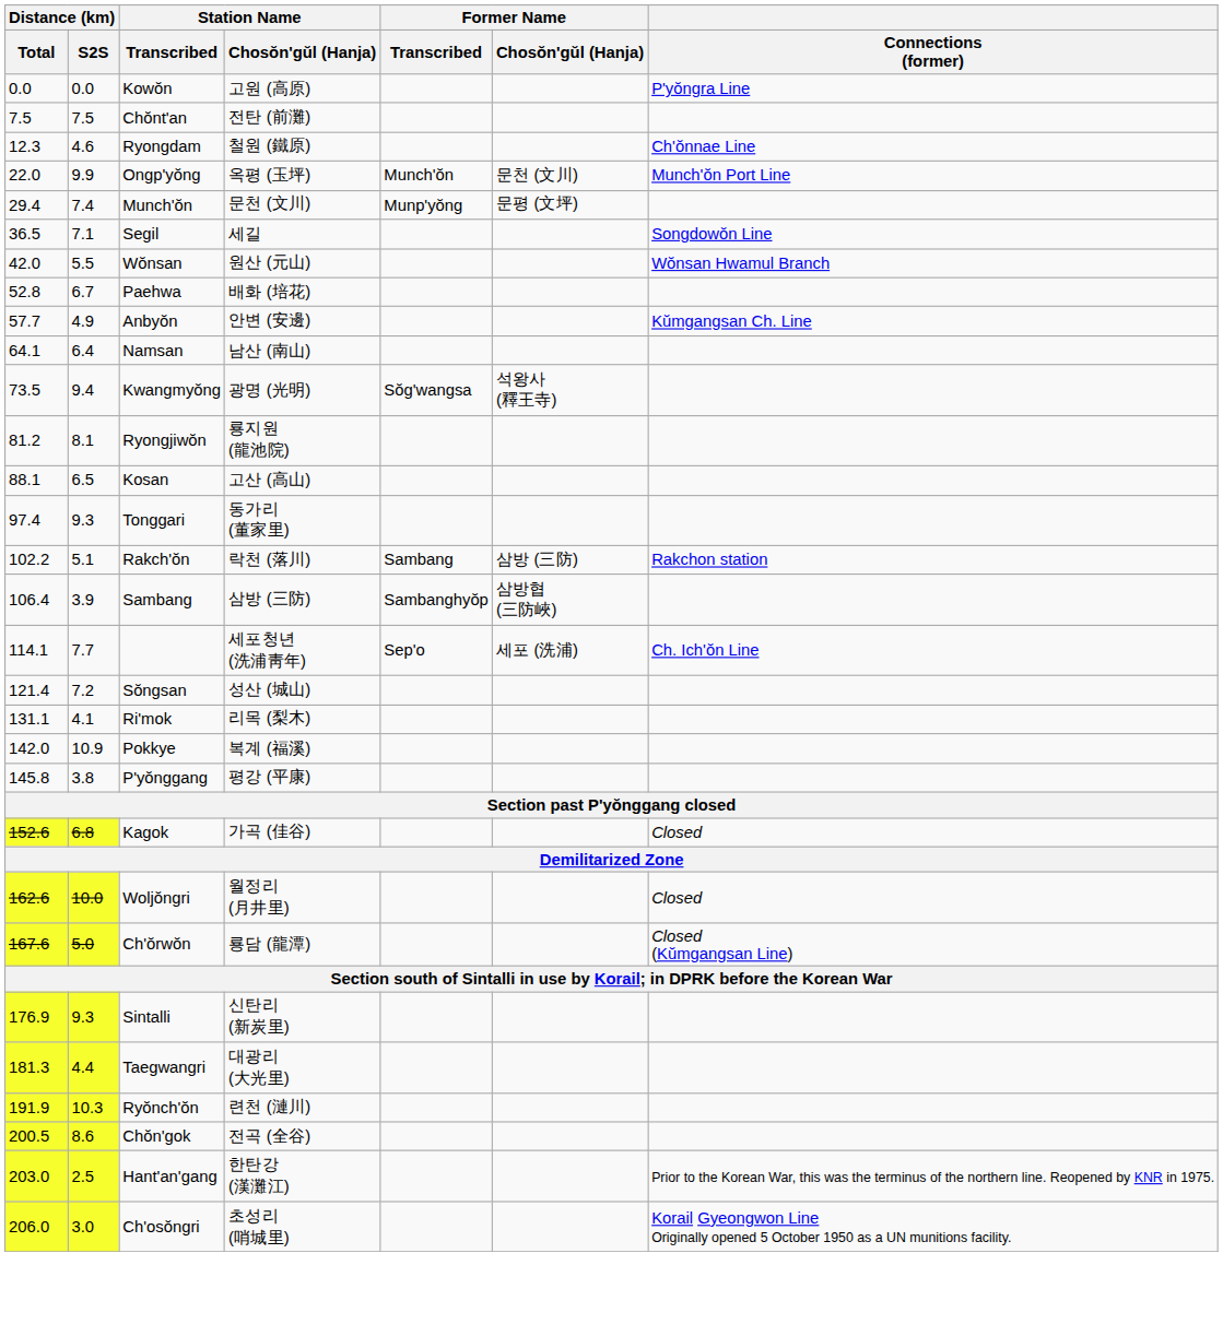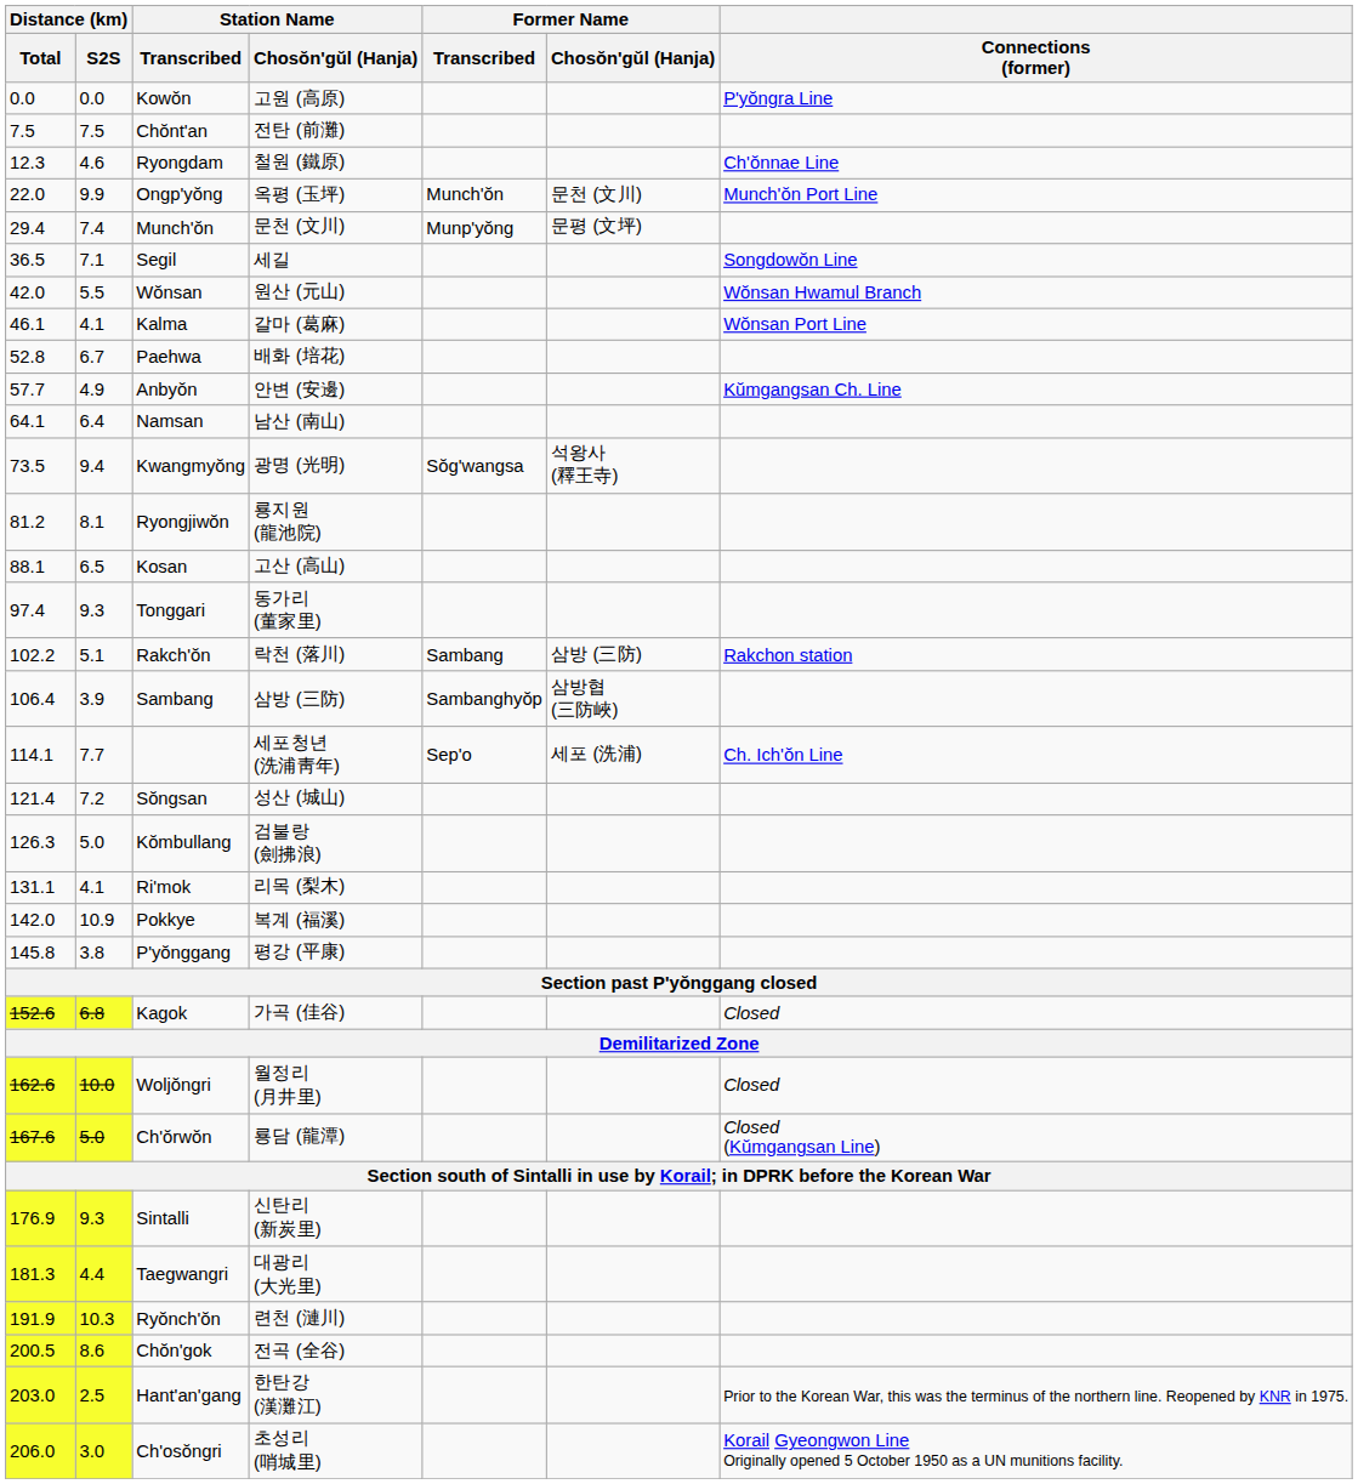+ row: 46.1 | 4.1 | Kalma | 갈마 (葛麻) | Wŏnsan Port Line
+ row: 126.3 | 5.0 | Kŏmbullang | 검불랑 (劍拂浪)
